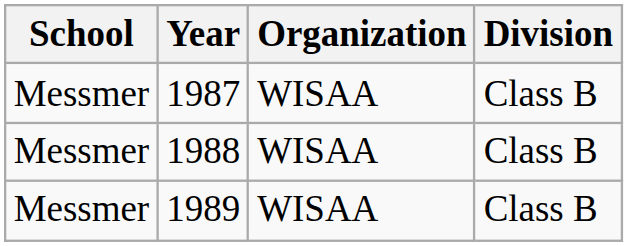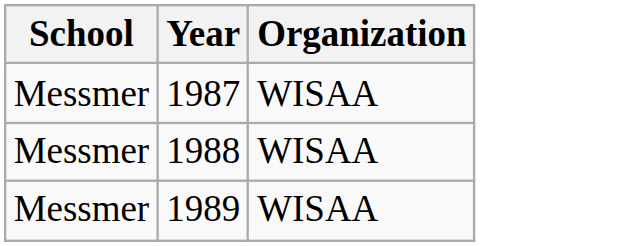- column: Division | Class B | Class B | Class B
